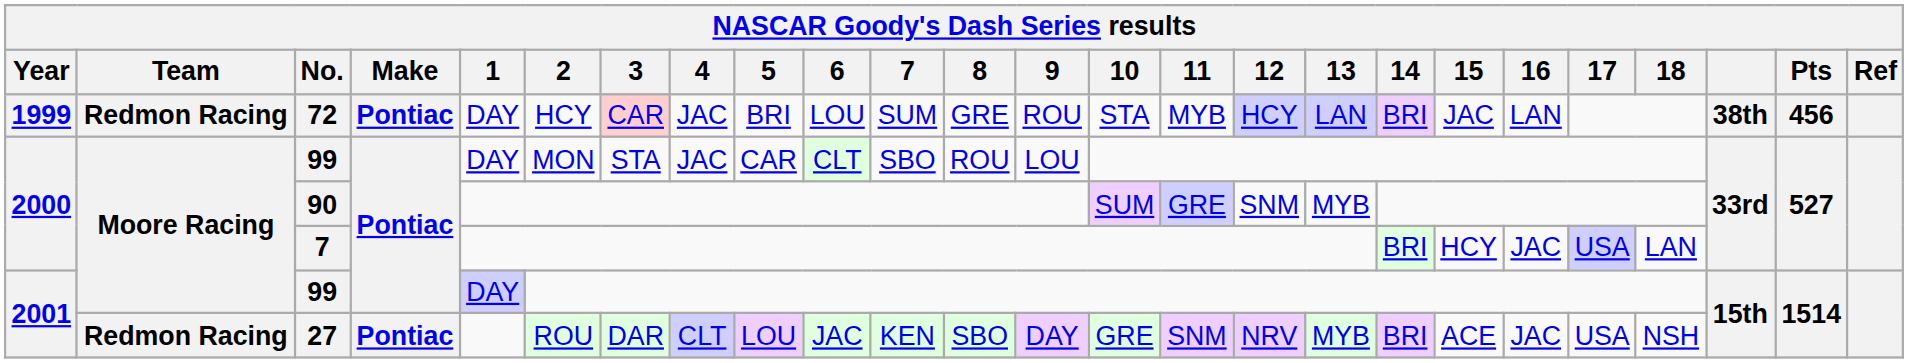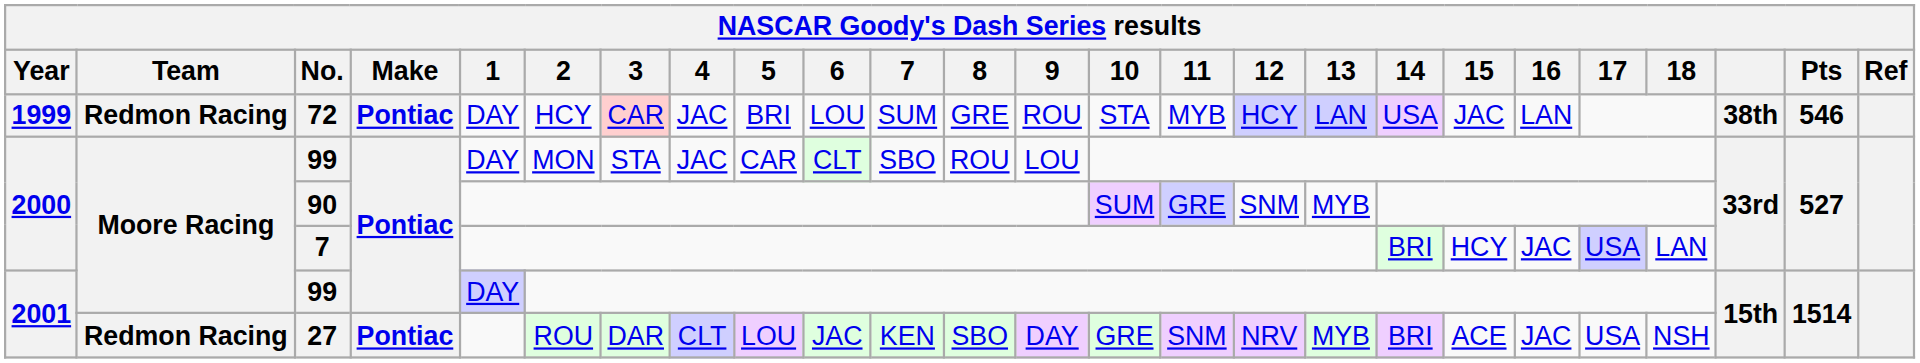72 | 14: BRI -> USA
72 | Pts: 456 -> 546
